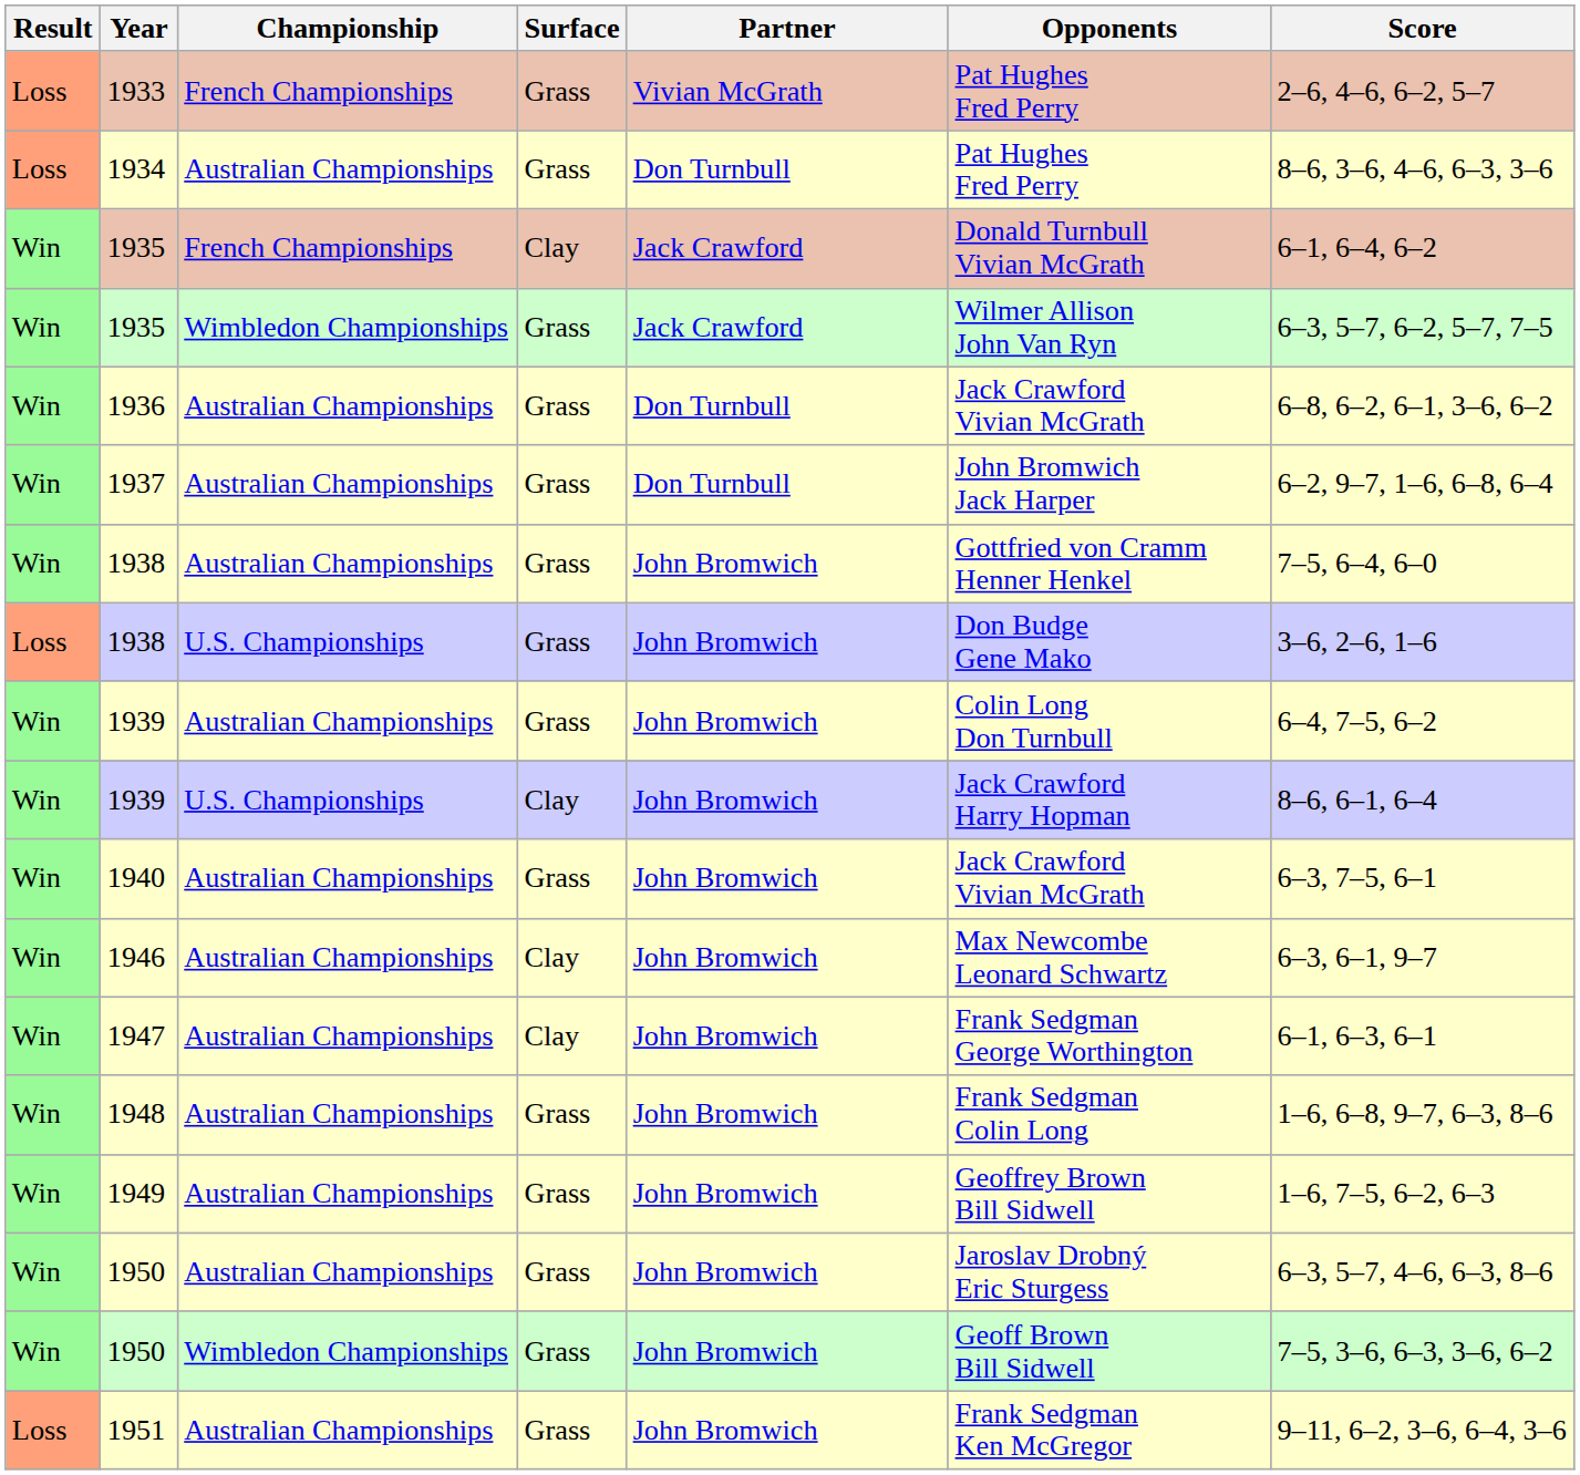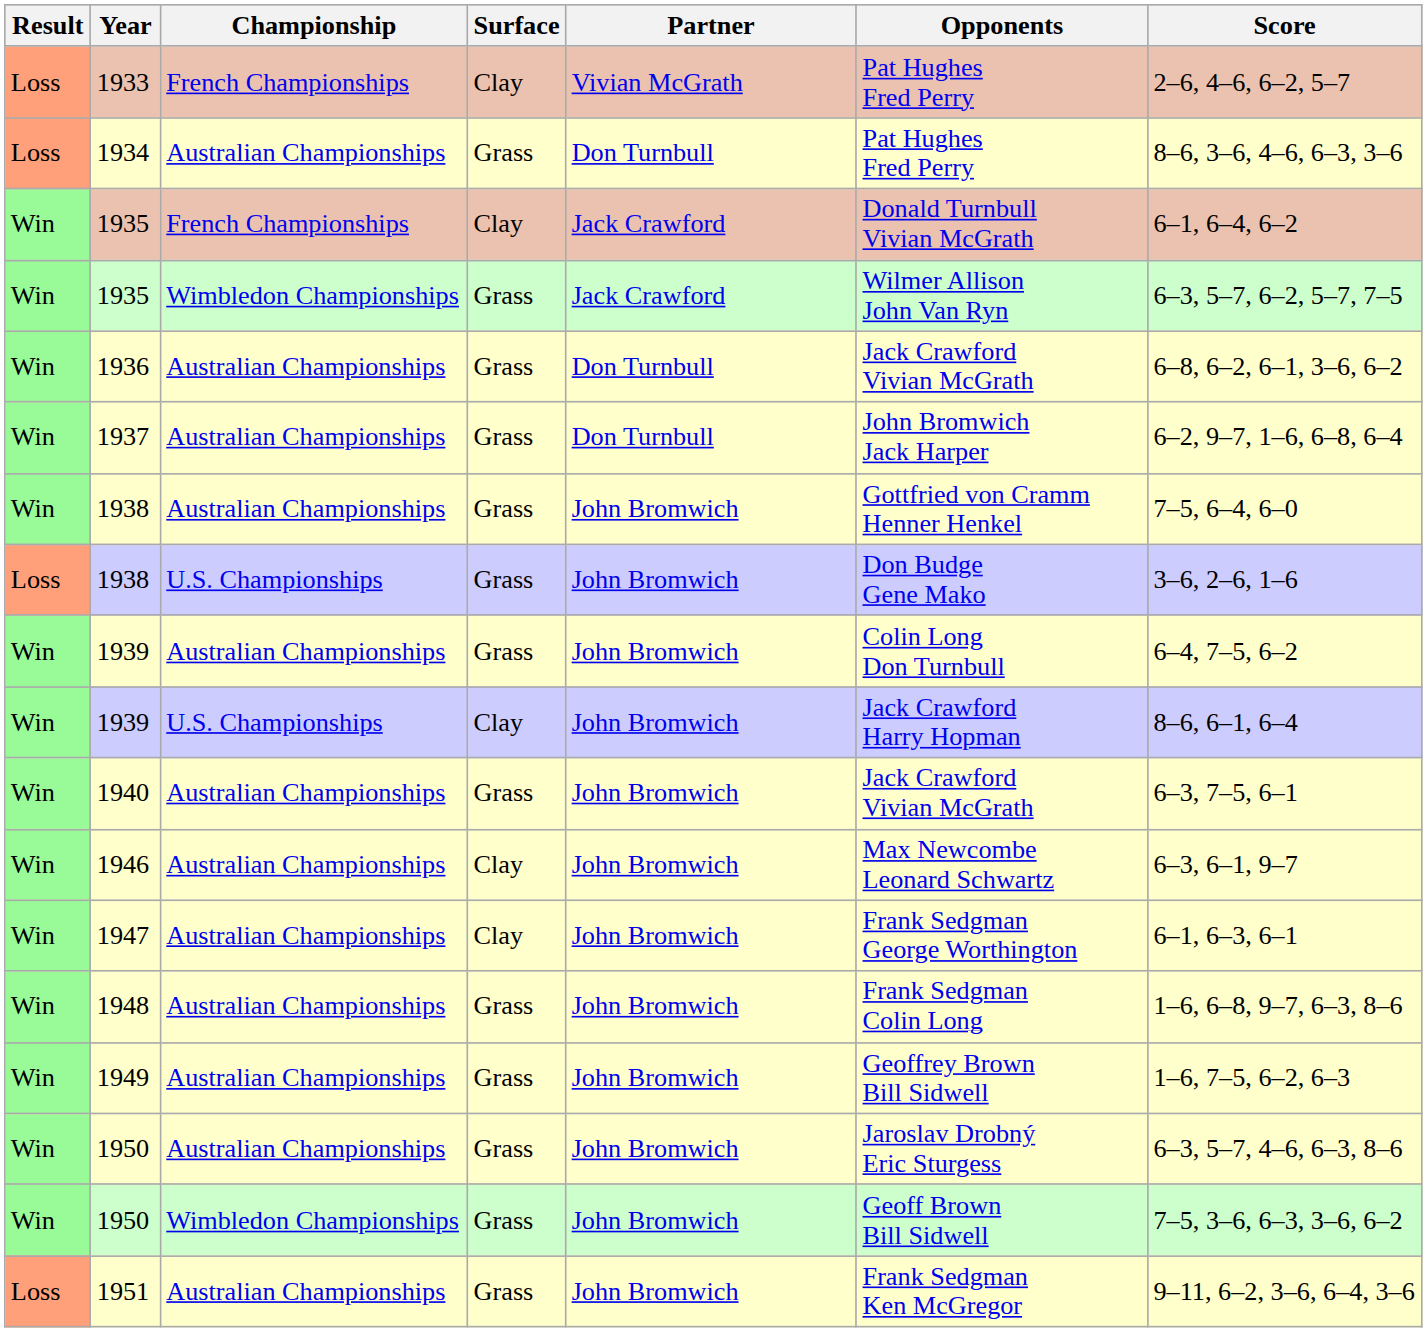1933 | Surface: Grass -> Clay
